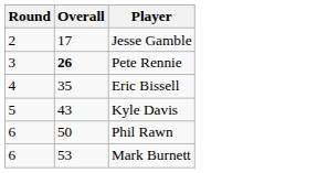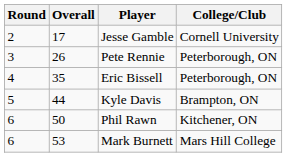+ column: College/Club | Cornell University | Peterborough, ON | Peterborough, ON | Brampton, ON | Kitchener, ON | Mars Hill College
Pete Rennie | Overall: bold -> normal
Kyle Davis | Overall: 43 -> 44
